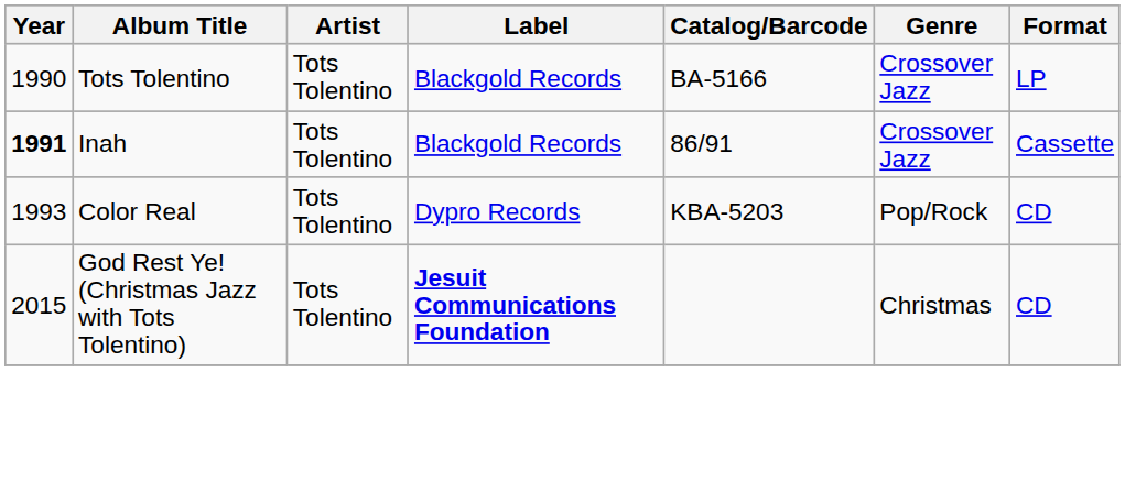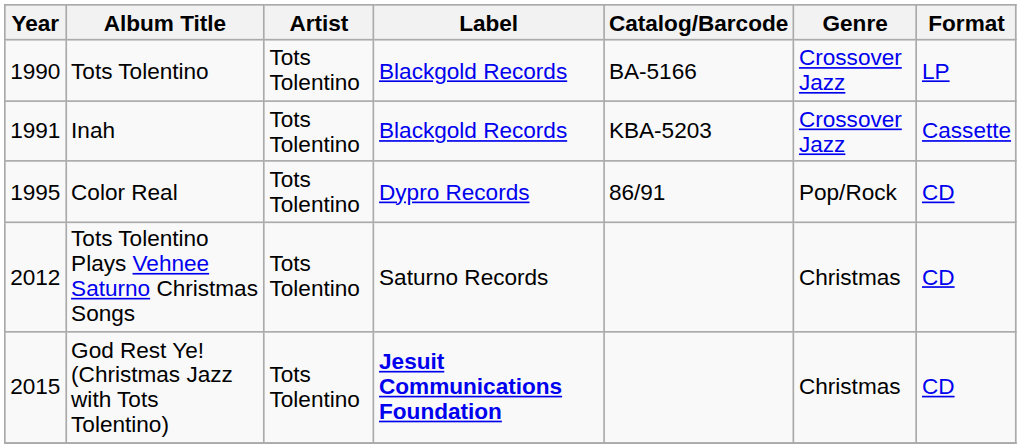Inah | Year: bold -> normal
Inah | Catalog/Barcode: 86/91 -> KBA-5203
Color Real | Year: 1993 -> 1995
Color Real | Catalog/Barcode: KBA-5203 -> 86/91
+ row: 2012 | Tots Tolentino Plays Vehnee Saturno Christmas Songs | Tots Tolentino | Saturno Records | Christmas | CD
